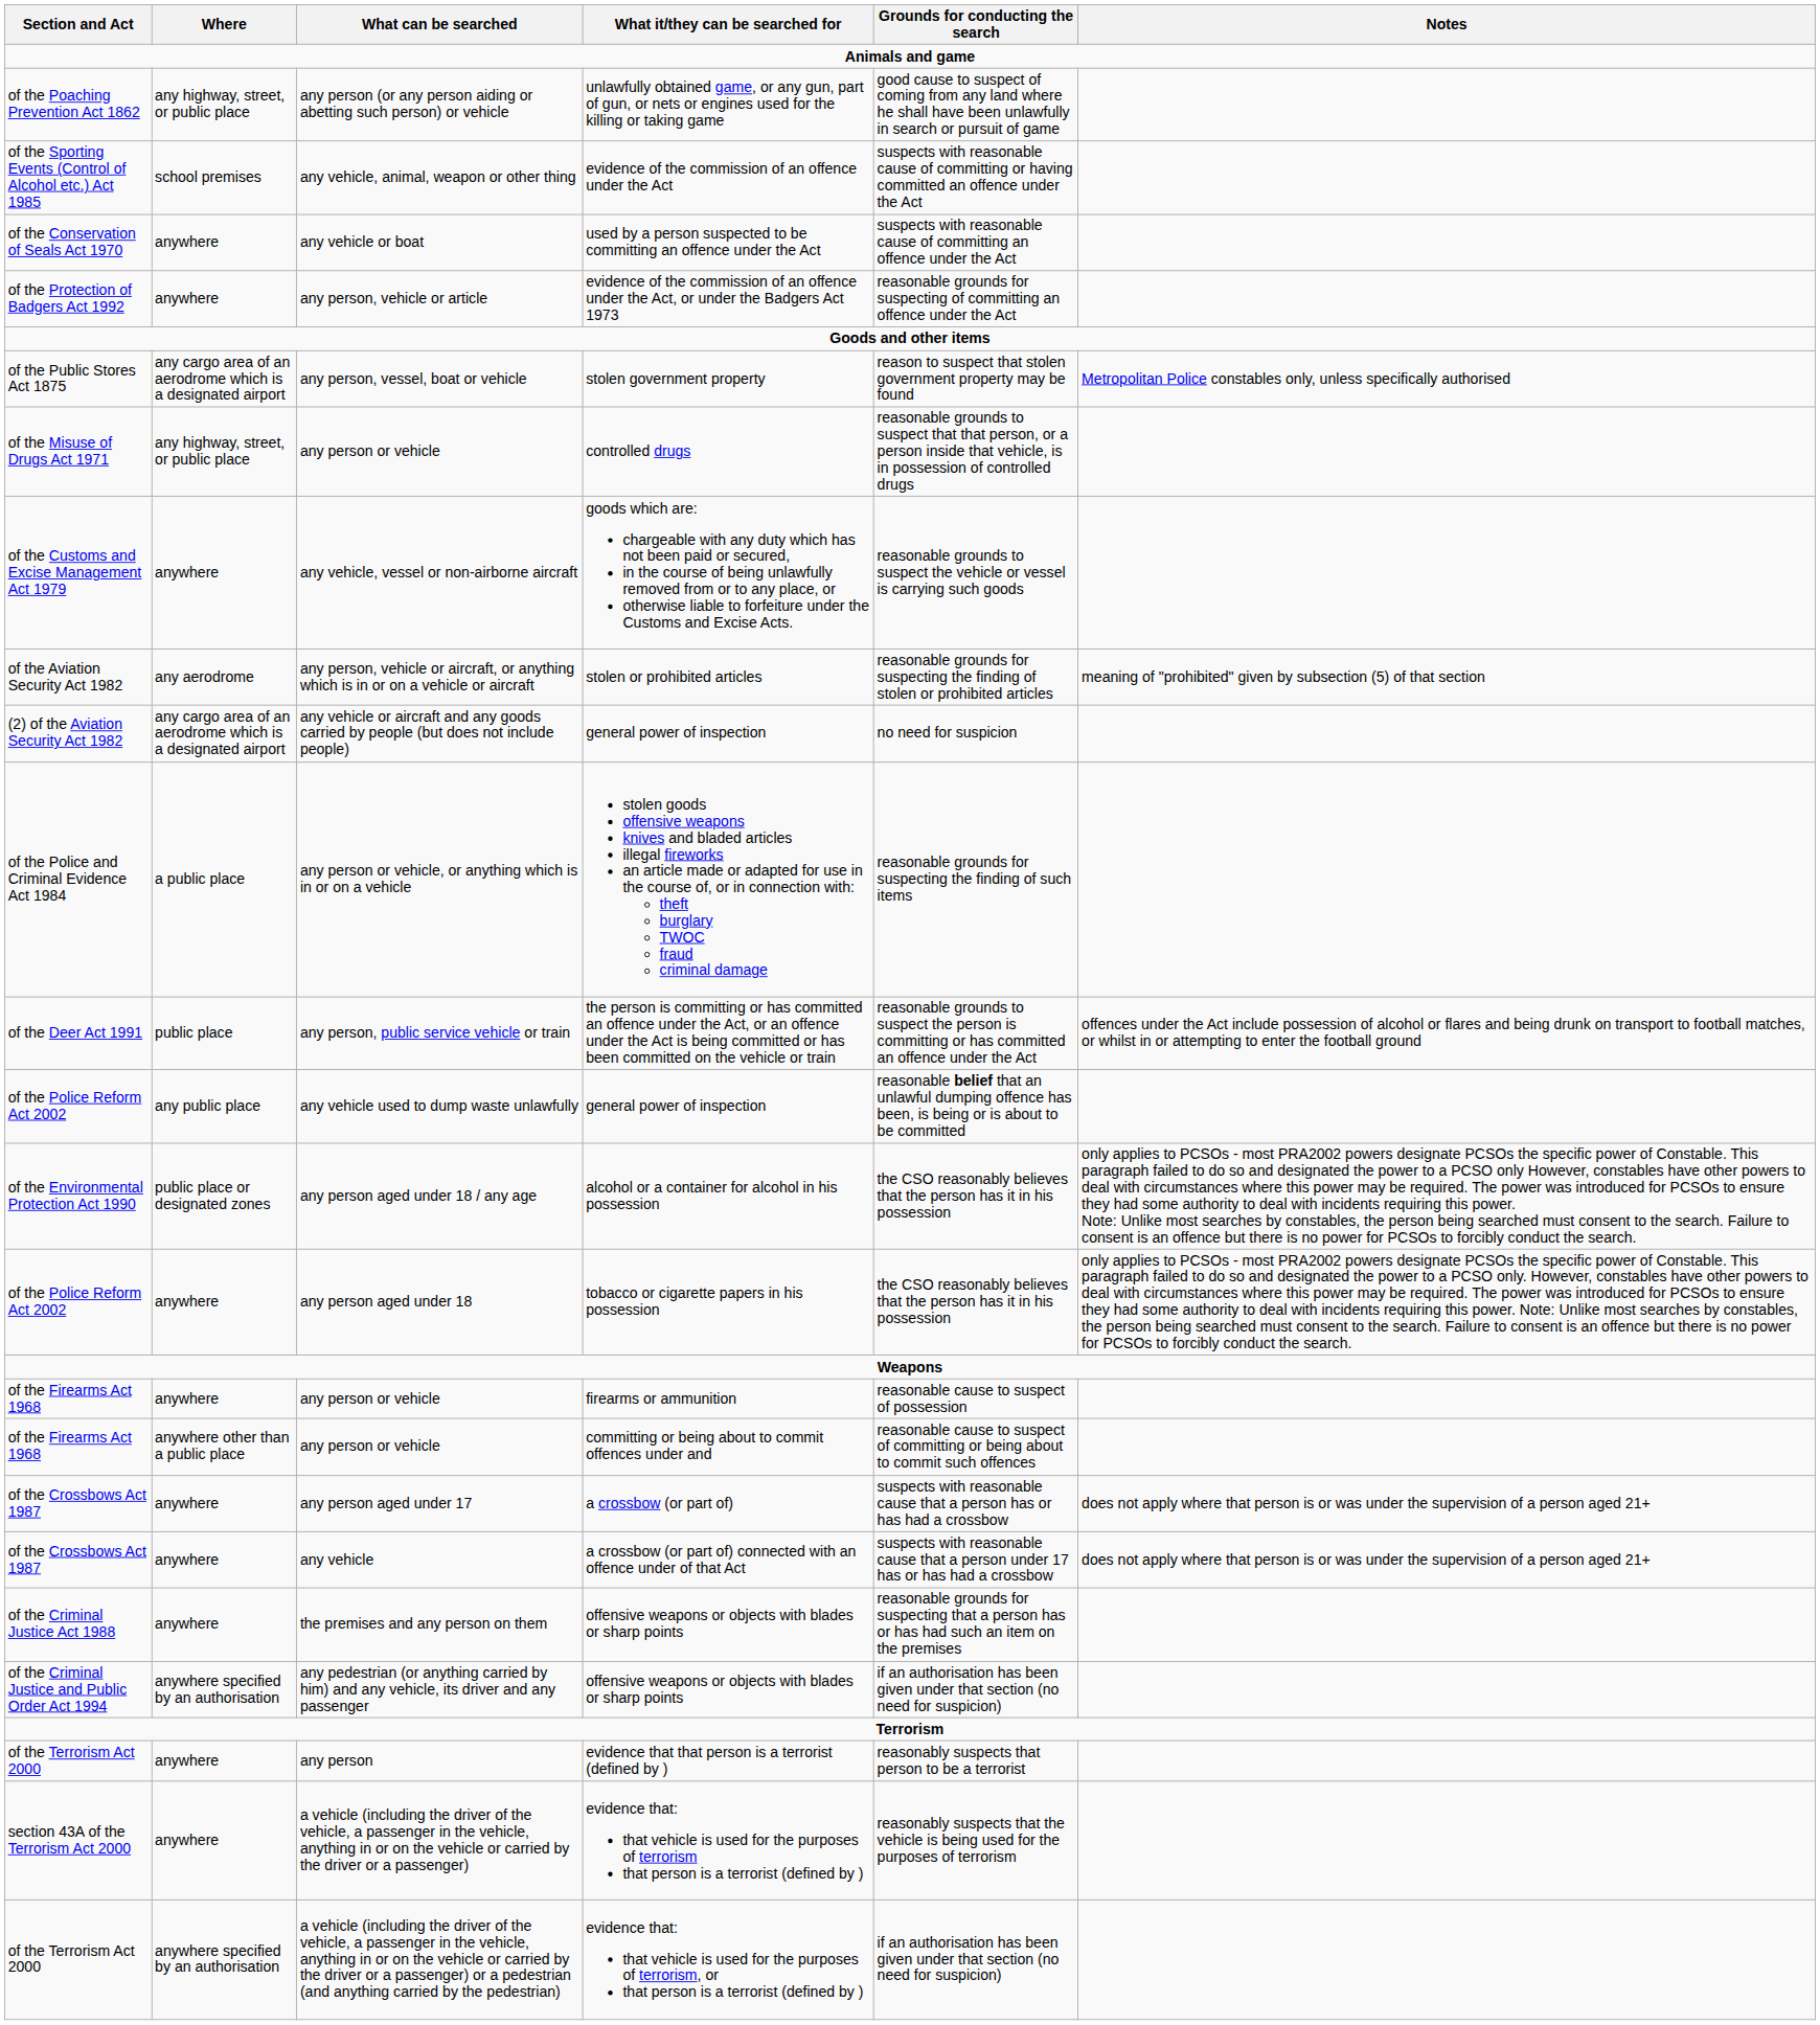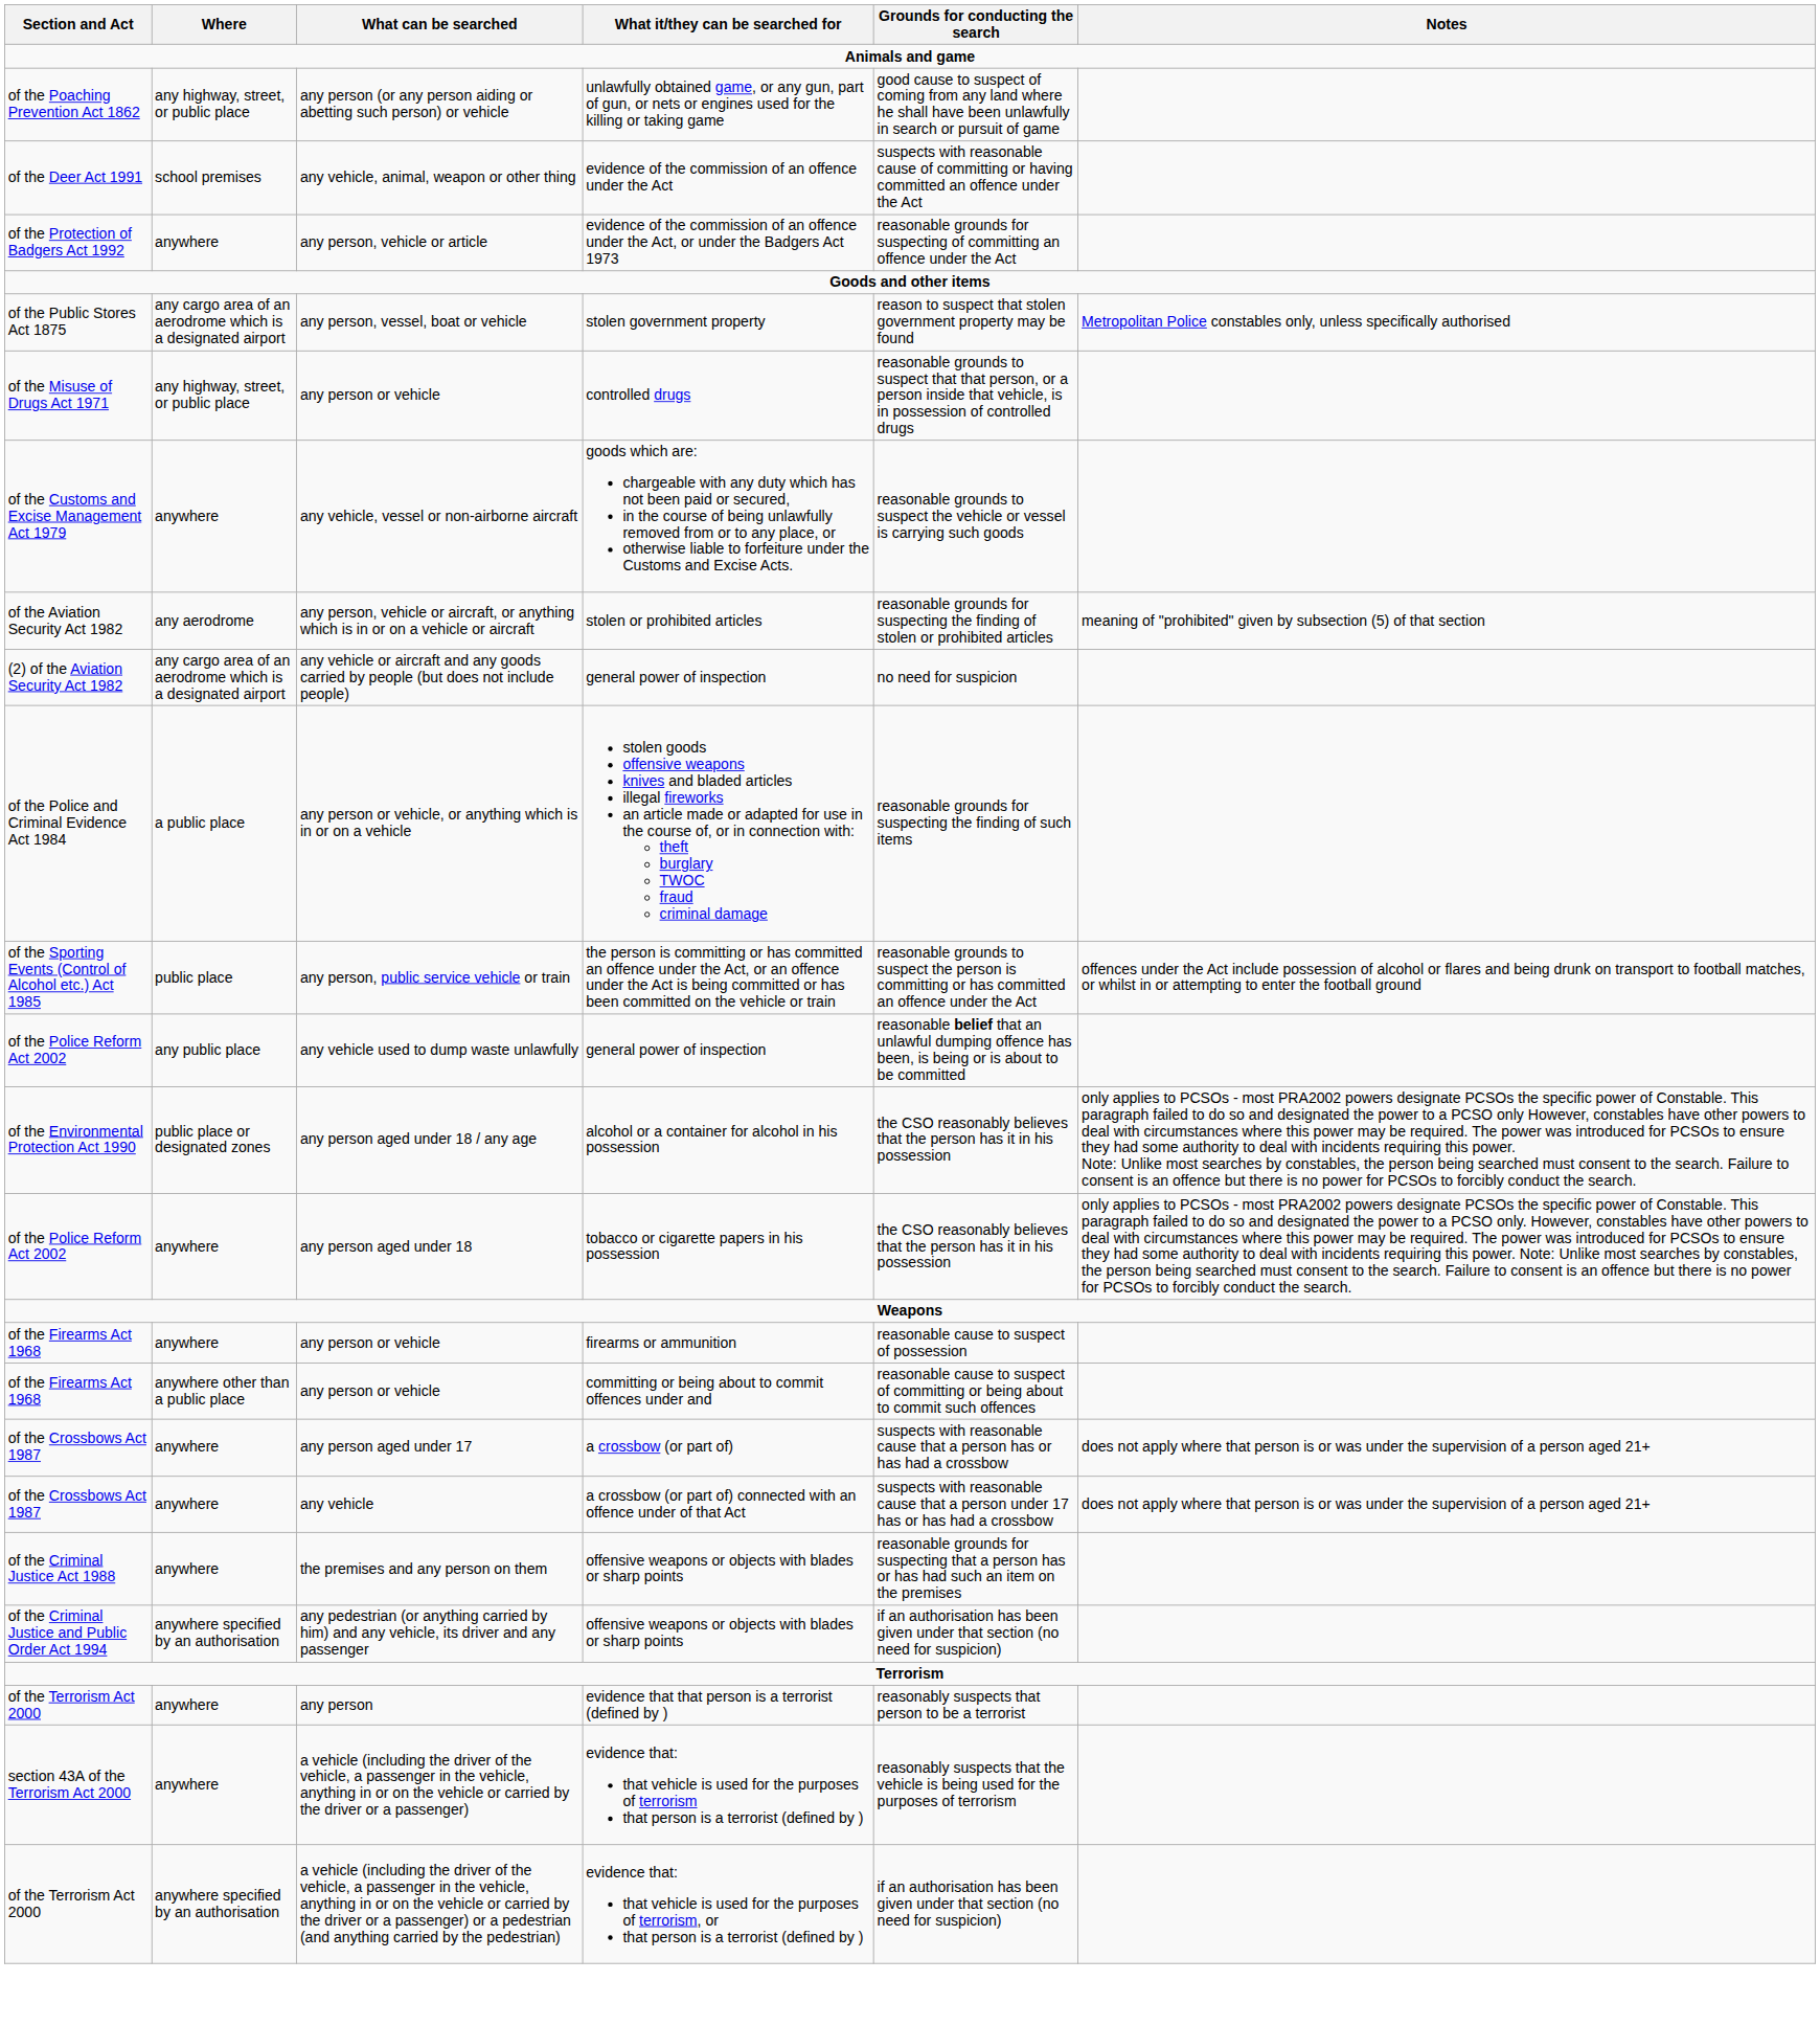any vehicle, animal, weapon or other thing | Section and Act: of the Sporting Events (Control of Alcohol etc.) Act 1985 -> of the Deer Act 1991
- row: of the Conservation of Seals Act 1970 | anywhere | any vehicle or boat | used by a person suspected to be committing an offence under the Act | suspects with reasonable cause of committing an offence under the Act
any person, public service vehicle or train | Section and Act: of the Deer Act 1991 -> of the Sporting Events (Control of Alcohol etc.) Act 1985
